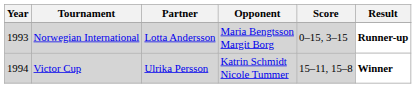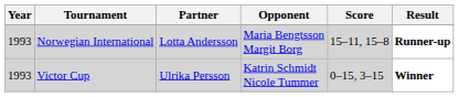Norwegian International | Score: 0–15, 3–15 -> 15–11, 15–8
Victor Cup | Year: 1994 -> 1993
Victor Cup | Score: 15–11, 15–8 -> 0–15, 3–15
